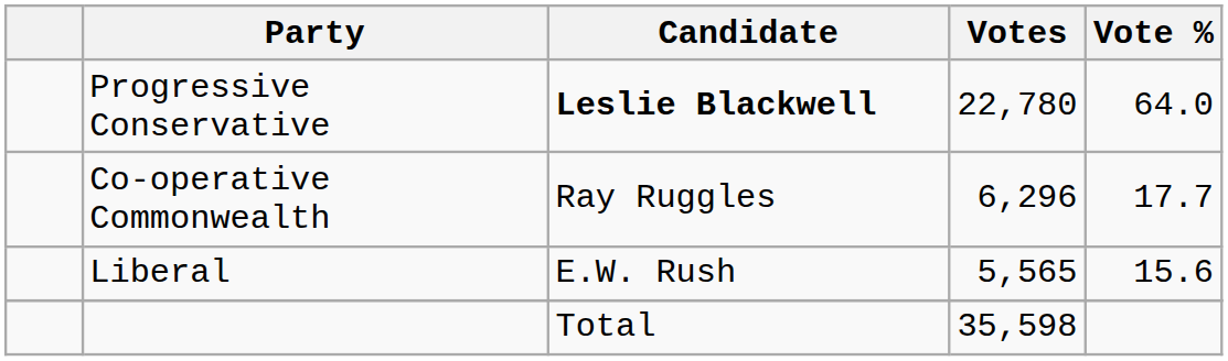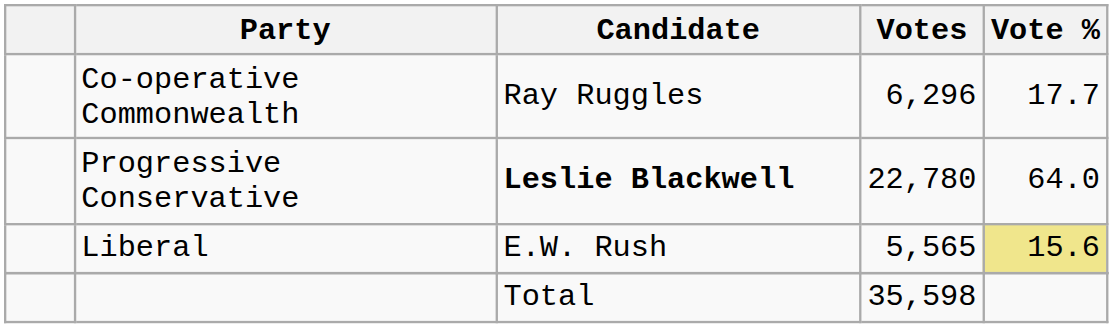rows swapped: Progressive Conservative <-> Co-operative Commonwealth
Liberal | Vote %: no background -> khaki background
